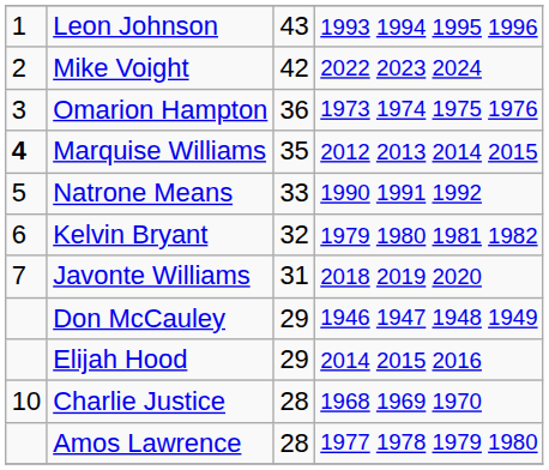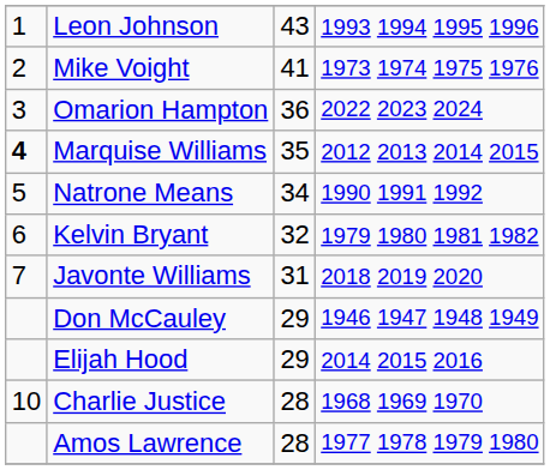Mike Voight | column 3: 42 -> 41
Mike Voight | column 4: 2022 2023 2024 -> 1973 1974 1975 1976
Omarion Hampton | column 4: 1973 1974 1975 1976 -> 2022 2023 2024
Natrone Means | column 3: 33 -> 34
